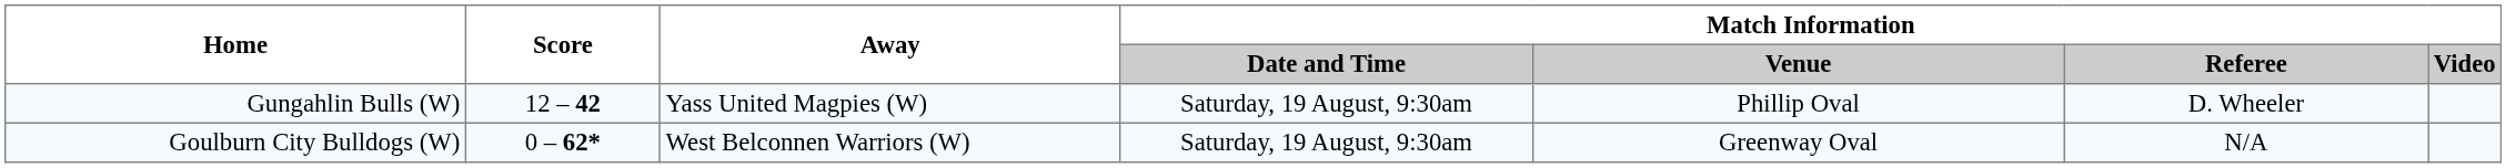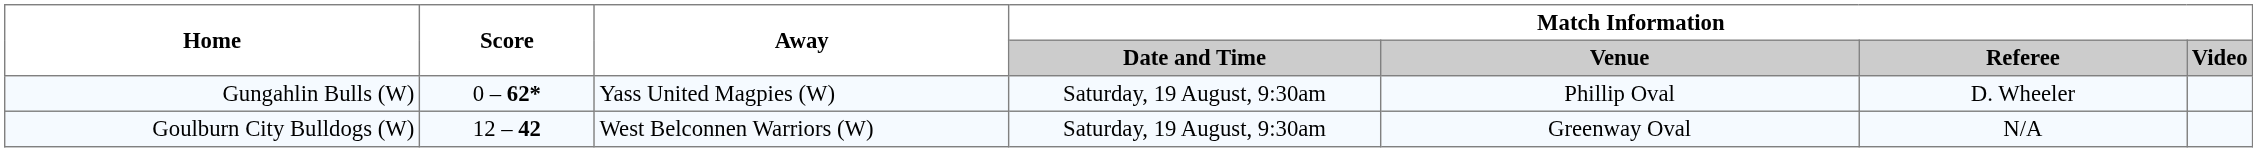Gungahlin Bulls (W) | Score: 12 – 42 -> 0 – 62*
Goulburn City Bulldogs (W) | Score: 0 – 62* -> 12 – 42
